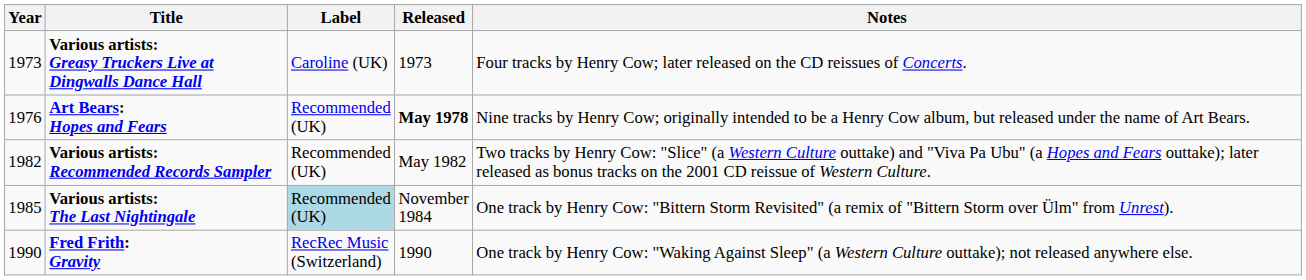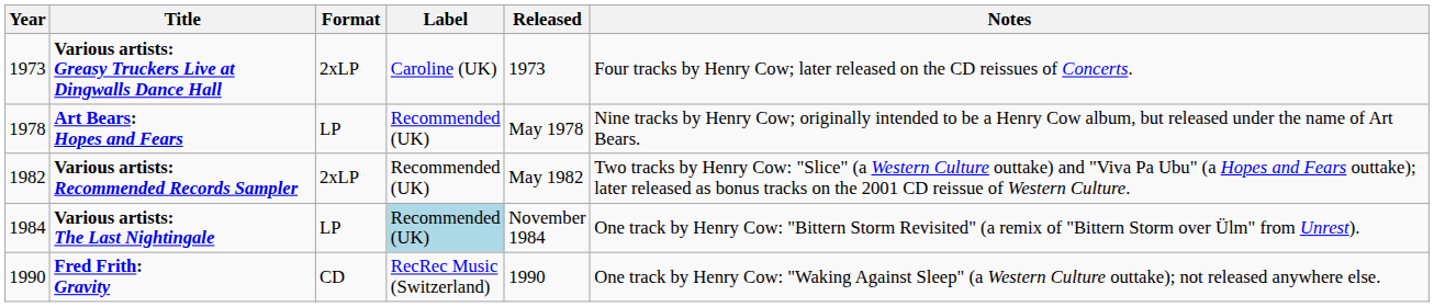+ column: Format | 2xLP | LP | 2xLP | LP | CD
Art Bears: Hopes and Fears | Year: 1976 -> 1978
Art Bears: Hopes and Fears | Released: bold -> normal
Various artists: The Last Nightingale | Year: 1985 -> 1984
